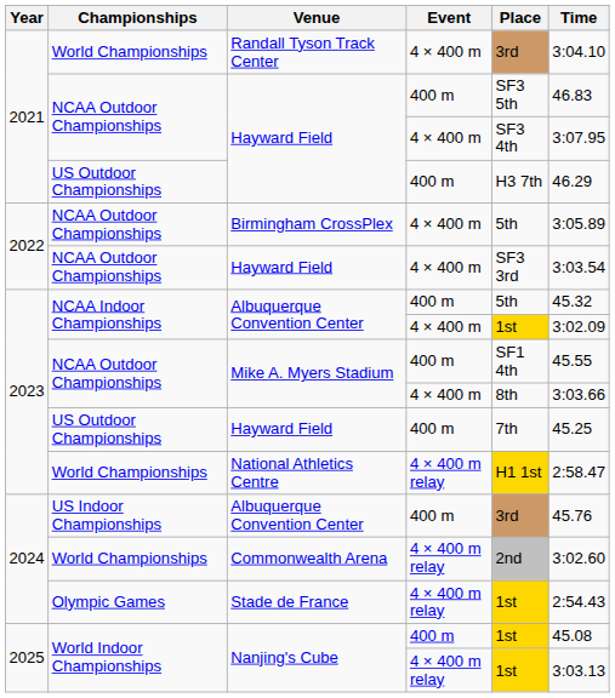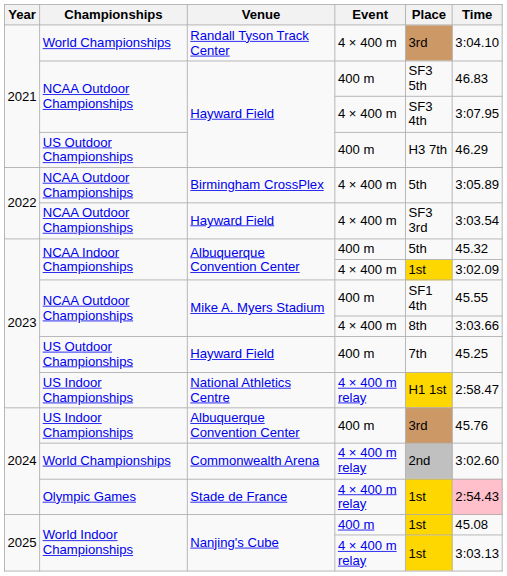National Athletics Centre | Championships: World Championships -> US Indoor Championships
Stade de France | Time: no background -> pink background
